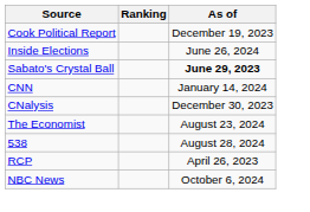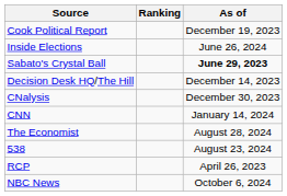+ row: Decision Desk HQ/The Hill | December 14, 2023
rows swapped: CNalysis <-> CNN
The Economist | As of: August 23, 2024 -> August 28, 2024
538 | As of: August 28, 2024 -> August 23, 2024
